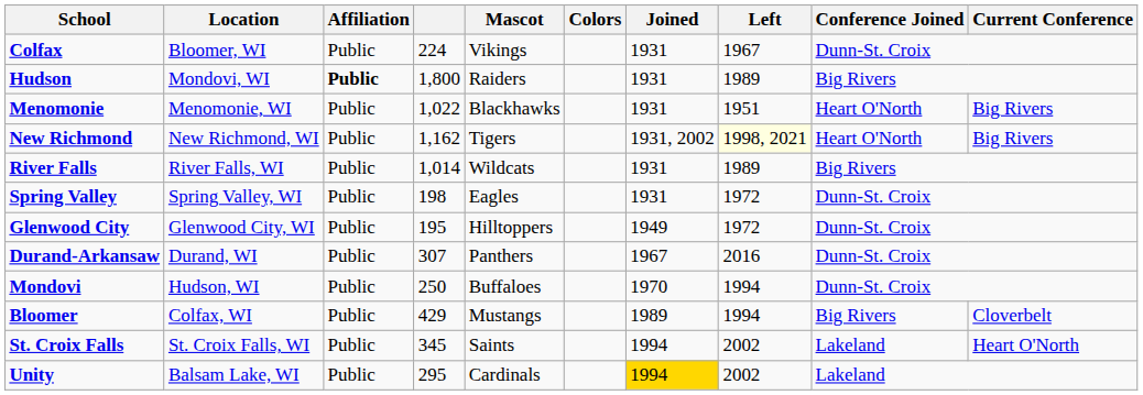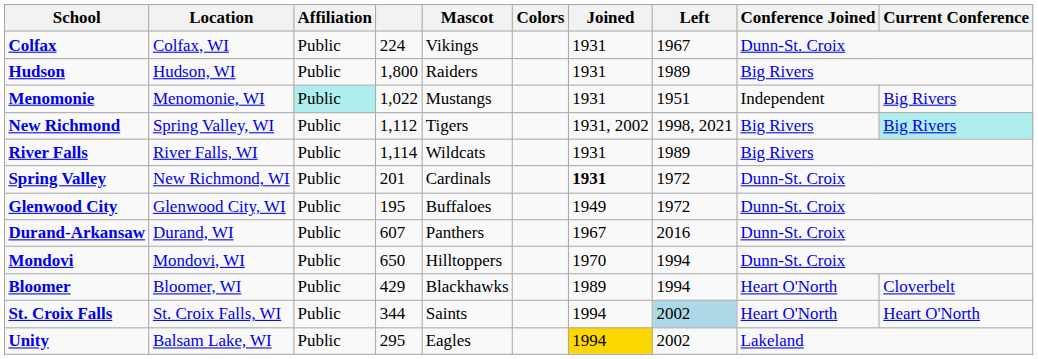Colfax | Location: Bloomer, WI -> Colfax, WI
Hudson | Location: Mondovi, WI -> Hudson, WI
Hudson | Affiliation: bold -> normal
Menomonie | Affiliation: no background -> paleturquoise background
Menomonie | Mascot: Blackhawks -> Mustangs
Menomonie | Conference Joined: Heart O'North -> Independent
New Richmond | Location: New Richmond, WI -> Spring Valley, WI
New Richmond | column 4: 1,162 -> 1,112
New Richmond | Left: lightyellow background -> no background
New Richmond | Conference Joined: Heart O'North -> Big Rivers
New Richmond | Current Conference: no background -> paleturquoise background
River Falls | column 4: 1,014 -> 1,114
Spring Valley | Location: Spring Valley, WI -> New Richmond, WI
Spring Valley | column 4: 198 -> 201
Spring Valley | Mascot: Eagles -> Cardinals
Spring Valley | Joined: normal -> bold
Glenwood City | Mascot: Hilltoppers -> Buffaloes
Durand-Arkansaw | column 4: 307 -> 607
Mondovi | Location: Hudson, WI -> Mondovi, WI
Mondovi | column 4: 250 -> 650
Mondovi | Mascot: Buffaloes -> Hilltoppers
Bloomer | Location: Colfax, WI -> Bloomer, WI
Bloomer | Mascot: Mustangs -> Blackhawks
Bloomer | Conference Joined: Big Rivers -> Heart O'North
St. Croix Falls | column 4: 345 -> 344
St. Croix Falls | Left: no background -> lightblue background
St. Croix Falls | Conference Joined: Lakeland -> Heart O'North
Unity | Mascot: Cardinals -> Eagles
